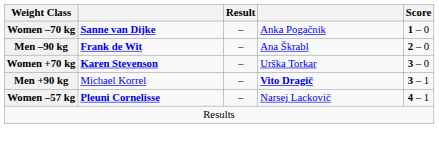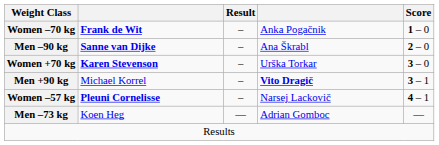Women –70 kg | column 2: Sanne van Dijke -> Frank de Wit
Men –90 kg | column 2: Frank de Wit -> Sanne van Dijke
+ row: Men –73 kg | Koen Heg | — | Adrian Gomboc | —
